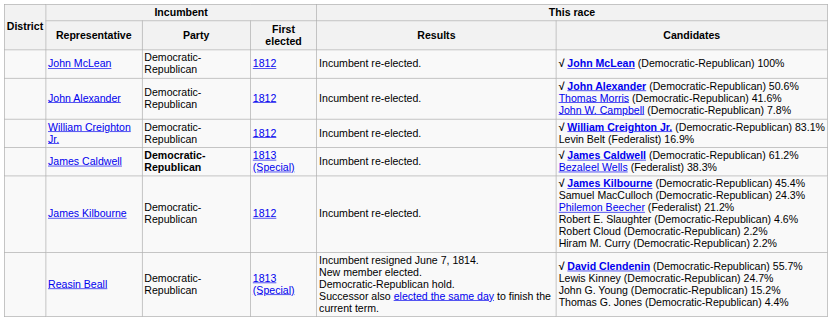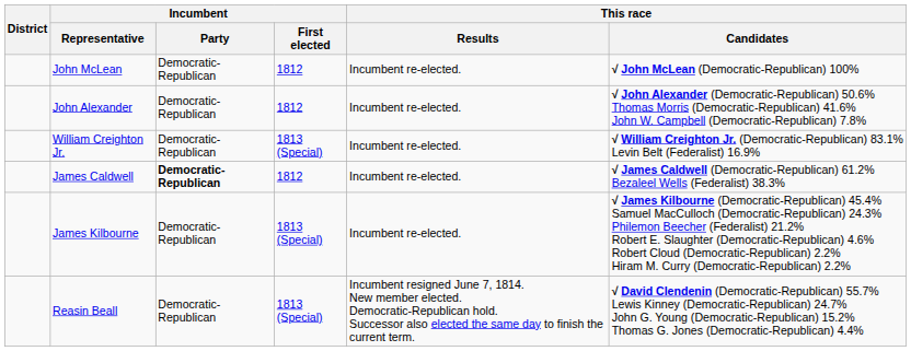William Creighton Jr. | Incumbent / First elected: 1812 -> 1813 (Special)
James Caldwell | Incumbent / First elected: 1813 (Special) -> 1812
James Kilbourne | Incumbent / First elected: 1812 -> 1813 (Special)
